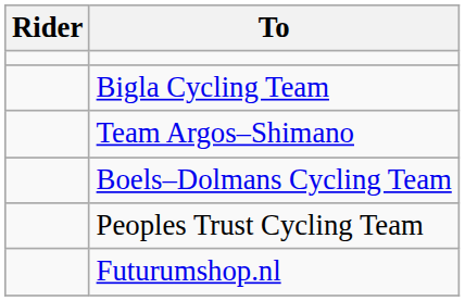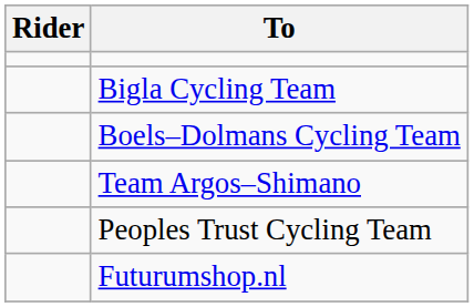rows swapped: Boels–Dolmans Cycling Team <-> Team Argos–Shimano
